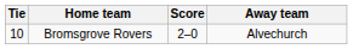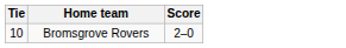- column: Away team | Alvechurch
